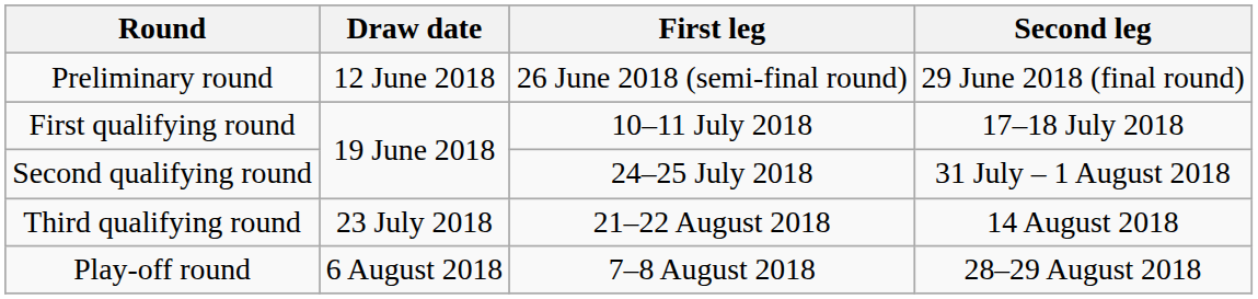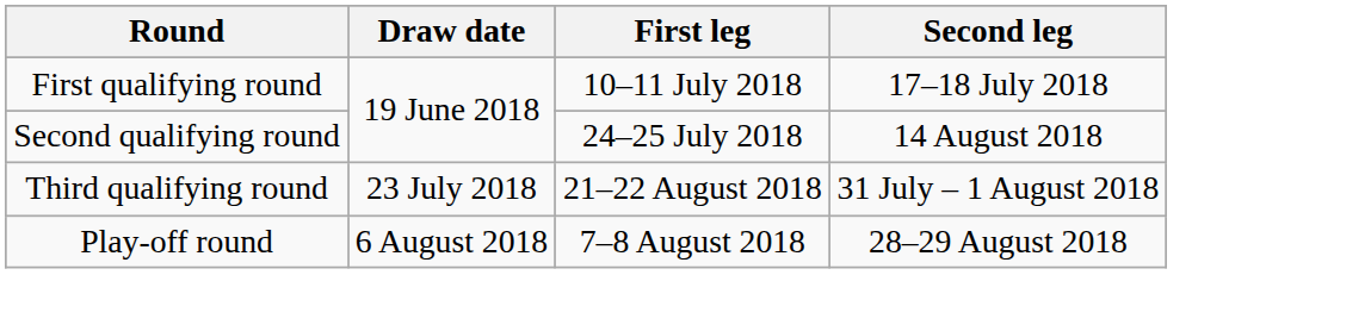- row: Preliminary round | 12 June 2018 | 26 June 2018 (semi-final round) | 29 June 2018 (final round)
Second qualifying round | Second leg: 31 July – 1 August 2018 -> 14 August 2018
Third qualifying round | Second leg: 14 August 2018 -> 31 July – 1 August 2018
